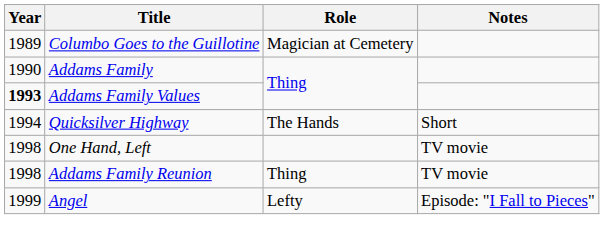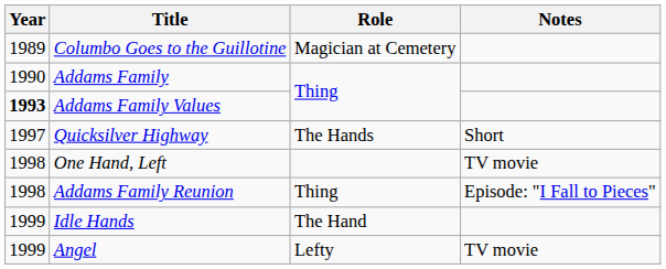Quicksilver Highway | Year: 1994 -> 1997
Addams Family Reunion | Notes: TV movie -> Episode: "I Fall to Pieces"
+ row: 1999 | Idle Hands | The Hand
Angel | Notes: Episode: "I Fall to Pieces" -> TV movie
